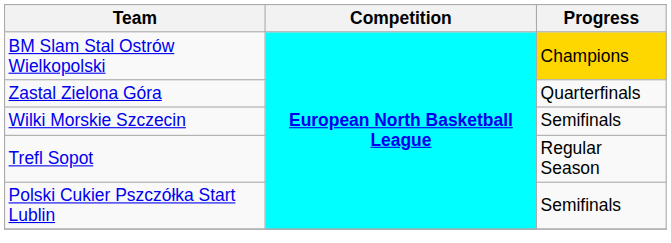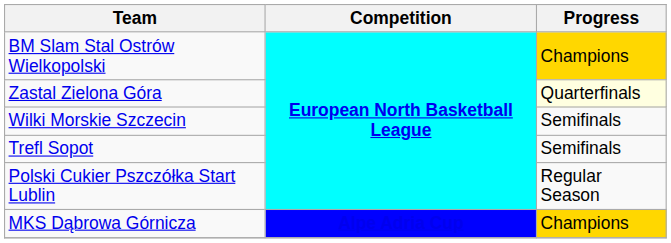Zastal Zielona Góra | Progress: no background -> lightyellow background
Trefl Sopot | Progress: Regular Season -> Semifinals
Polski Cukier Pszczółka Start Lublin | Progress: Semifinals -> Regular Season
+ row: MKS Dąbrowa Górnicza | Alpe Adria Cup | Champions
